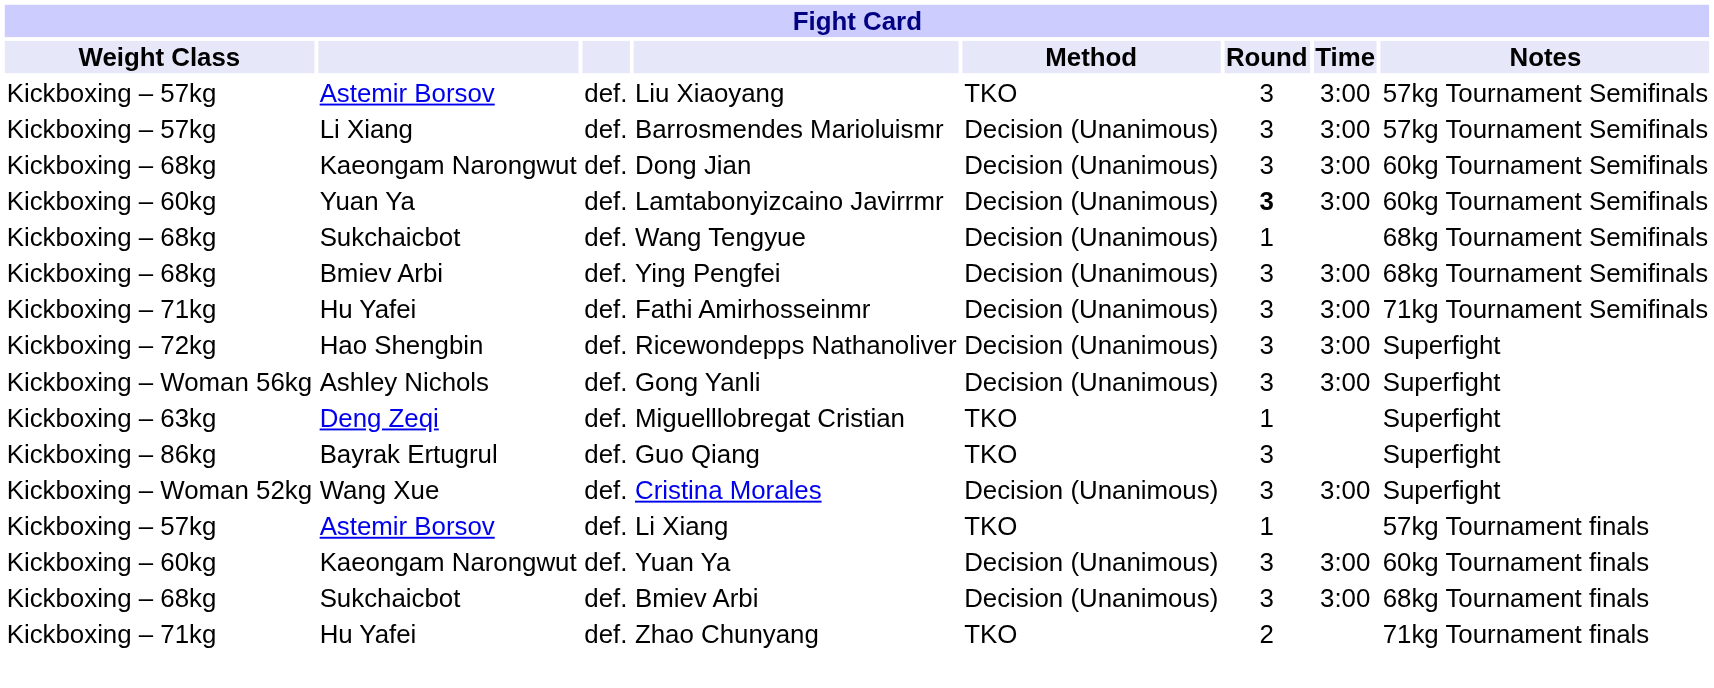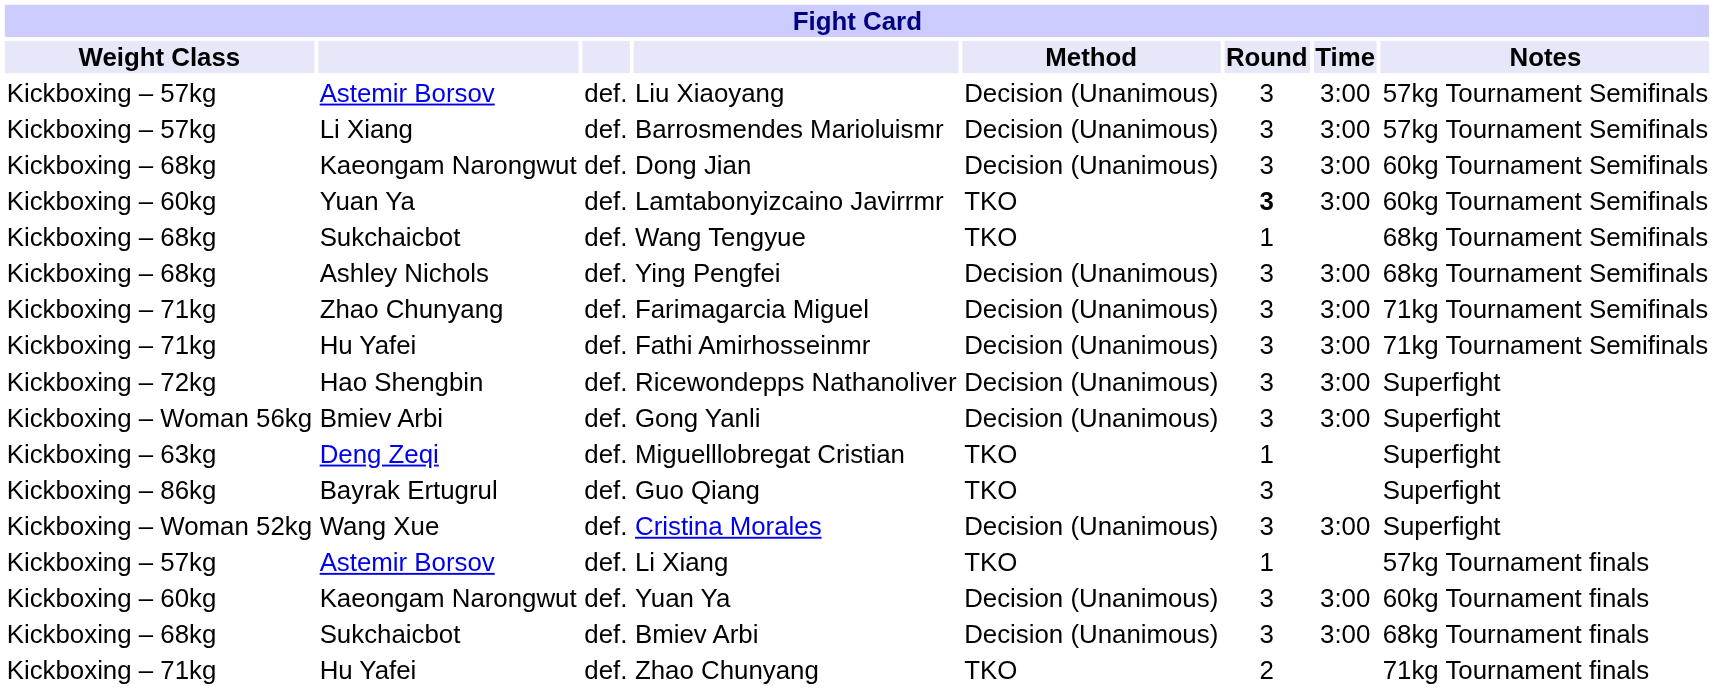Liu Xiaoyang | Method: TKO -> Decision (Unanimous)
Lamtabonyizcaino Javirrmr | Method: Decision (Unanimous) -> TKO
Wang Tengyue | Method: Decision (Unanimous) -> TKO
Ying Pengfei | column 2: Bmiev Arbi -> Ashley Nichols
+ row: Kickboxing – 71kg | Zhao Chunyang | def. | Farimagarcia Miguel | Decision (Unanimous) | 3 | 3:00 | 71kg Tournament Semifinals
Gong Yanli | column 2: Ashley Nichols -> Bmiev Arbi
